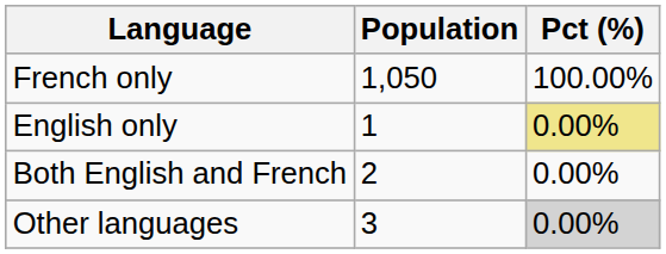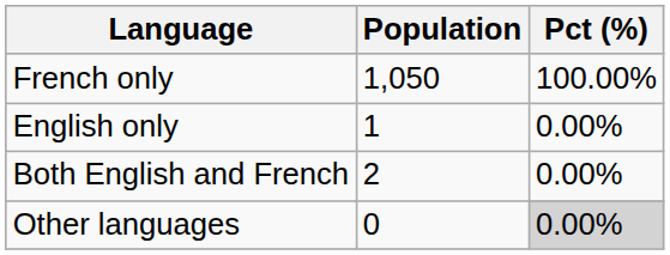English only | Pct (%): khaki background -> no background
Other languages | Population: 3 -> 0
